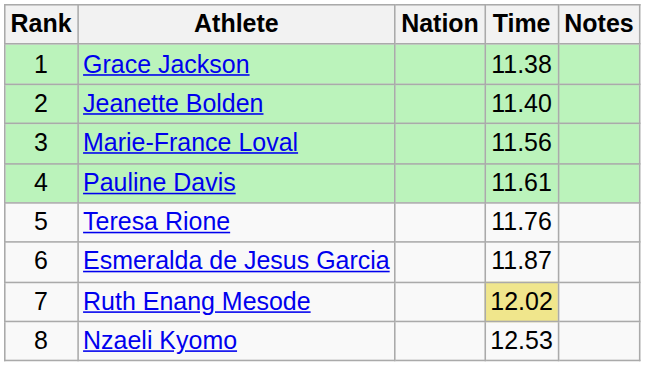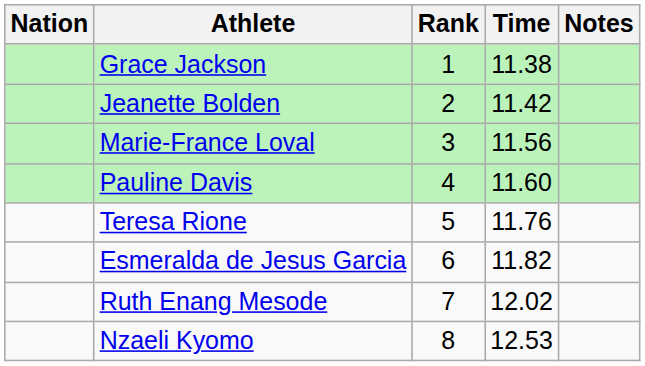columns swapped: Rank <-> Nation
Jeanette Bolden | Time: 11.40 -> 11.42
Pauline Davis | Time: 11.61 -> 11.60
Esmeralda de Jesus Garcia | Time: 11.87 -> 11.82
Ruth Enang Mesode | Time: khaki background -> no background
